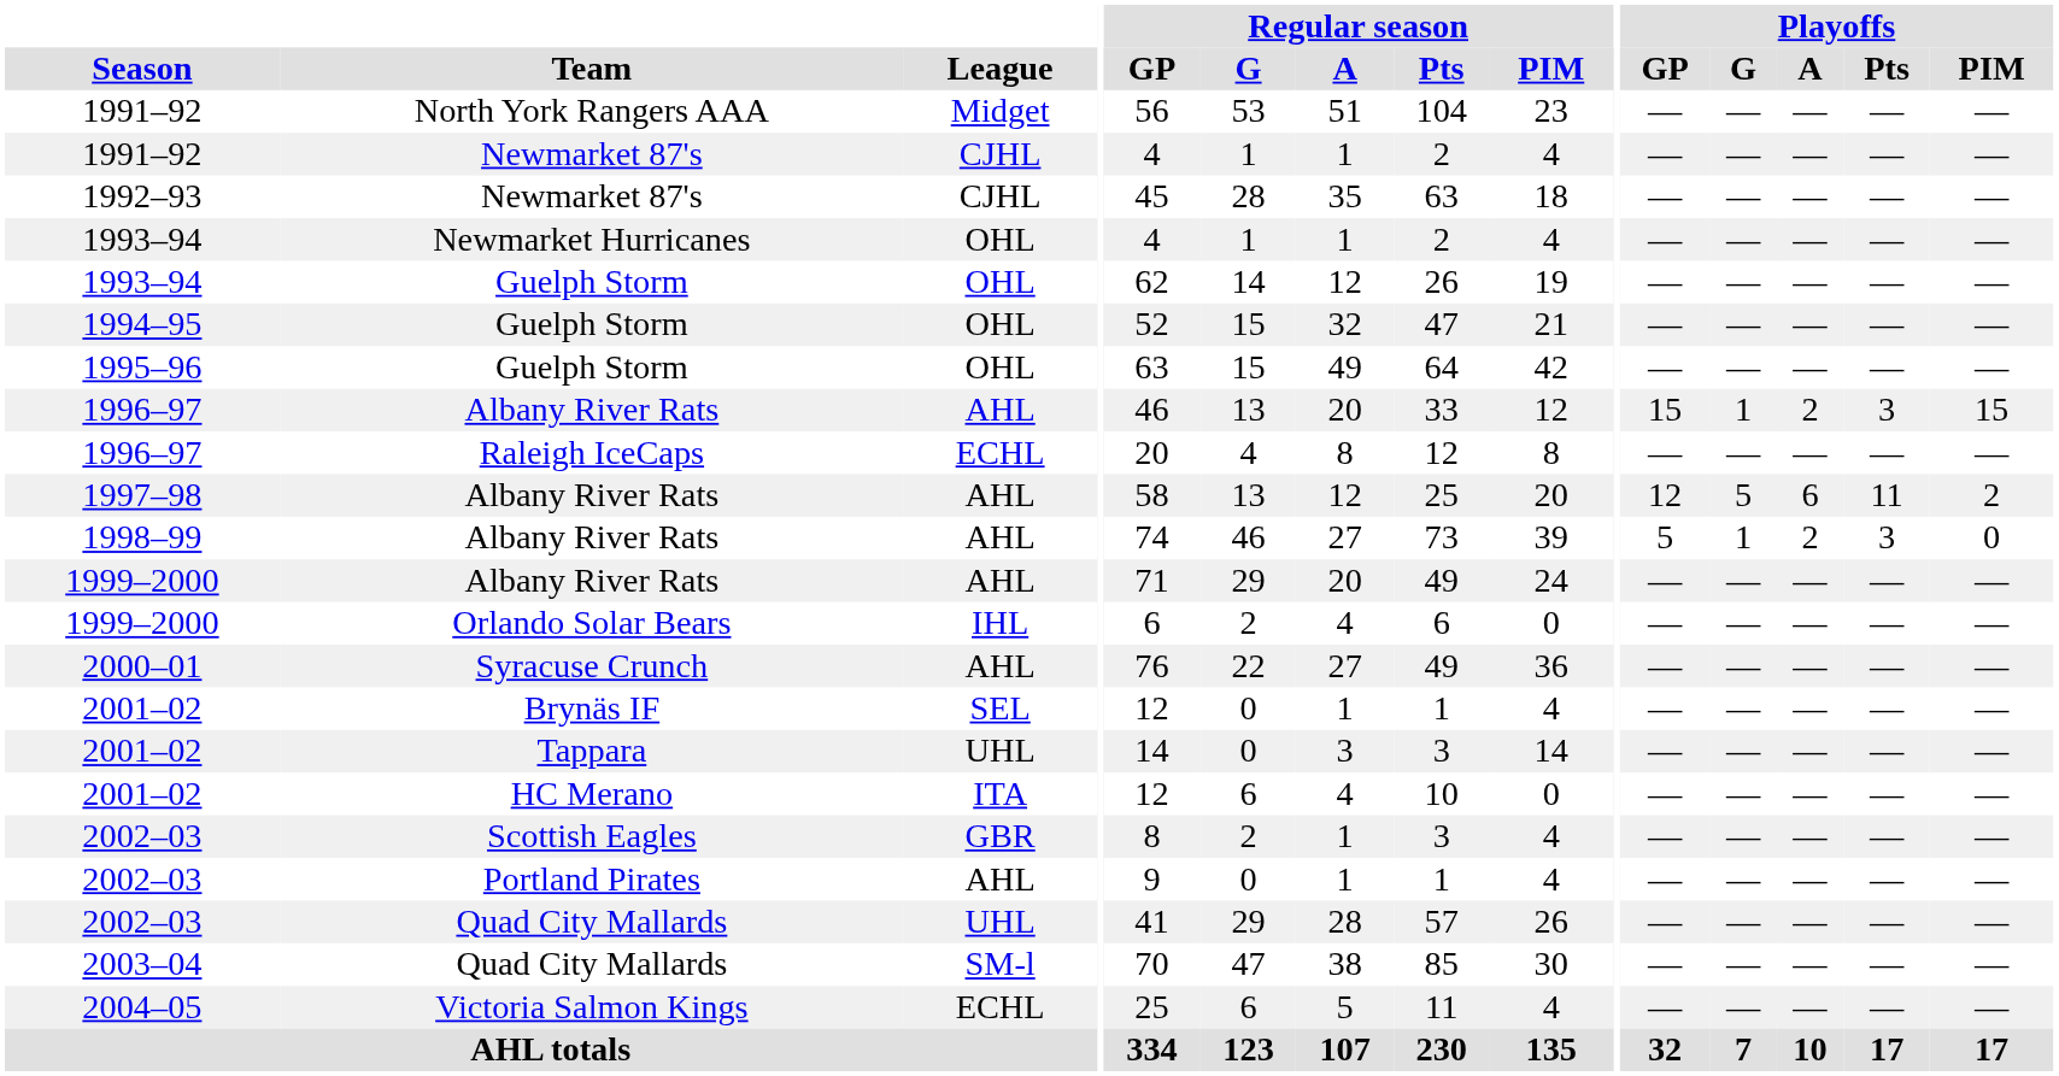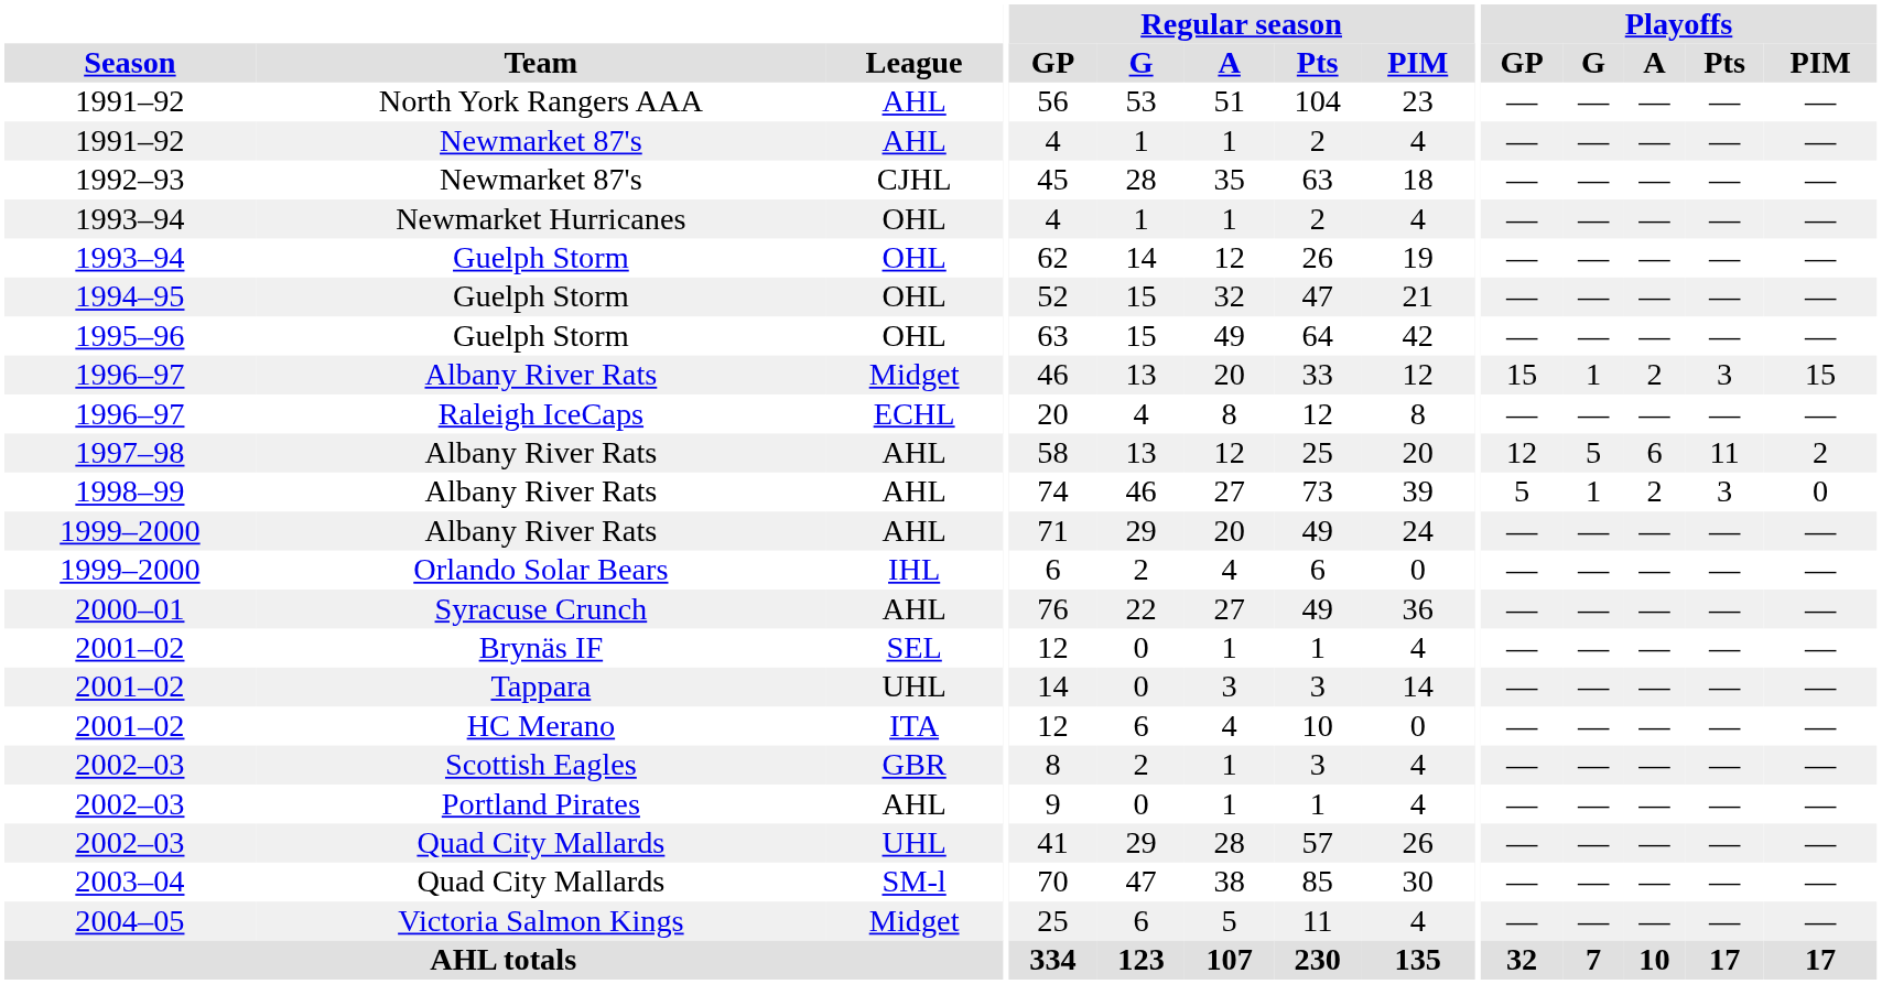North York Rangers AAA | League: Midget -> AHL
1991–92 / Newmarket 87's | League: CJHL -> AHL
1996–97 / Albany River Rats | League: AHL -> Midget
Victoria Salmon Kings | League: ECHL -> Midget
